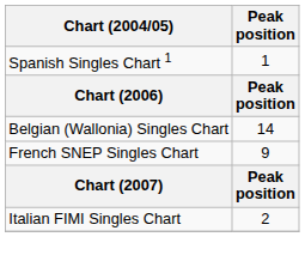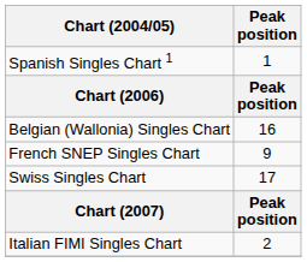Belgian (Wallonia) Singles Chart | Peak position: 14 -> 16
+ row: Swiss Singles Chart | 17
